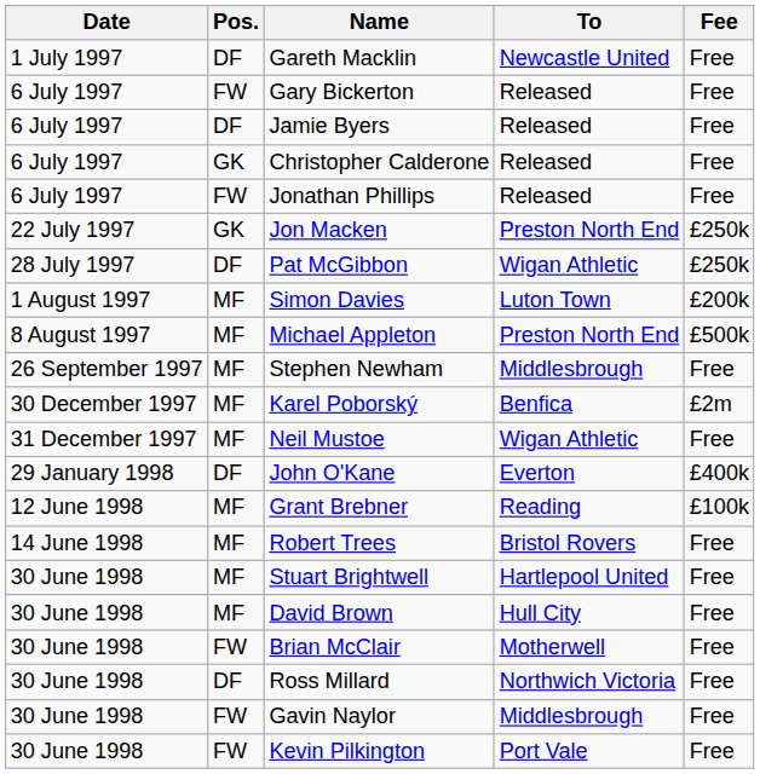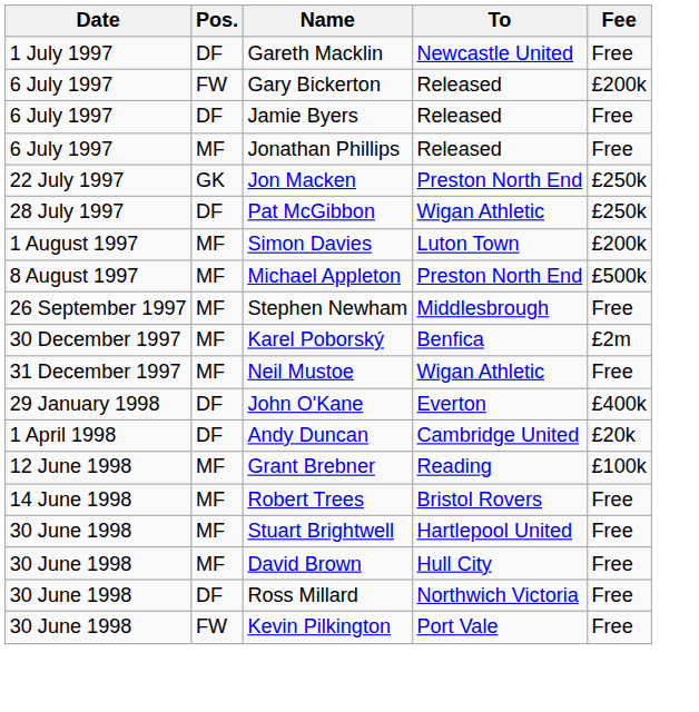Gary Bickerton | Fee: Free -> £200k
- row: 6 July 1997 | GK | Christopher Calderone | Released | Free
Jonathan Phillips | Pos.: FW -> MF
+ row: 1 April 1998 | DF | Andy Duncan | Cambridge United | £20k
- row: 30 June 1998 | FW | Brian McClair | Motherwell | Free
- row: 30 June 1998 | FW | Gavin Naylor | Middlesbrough | Free
